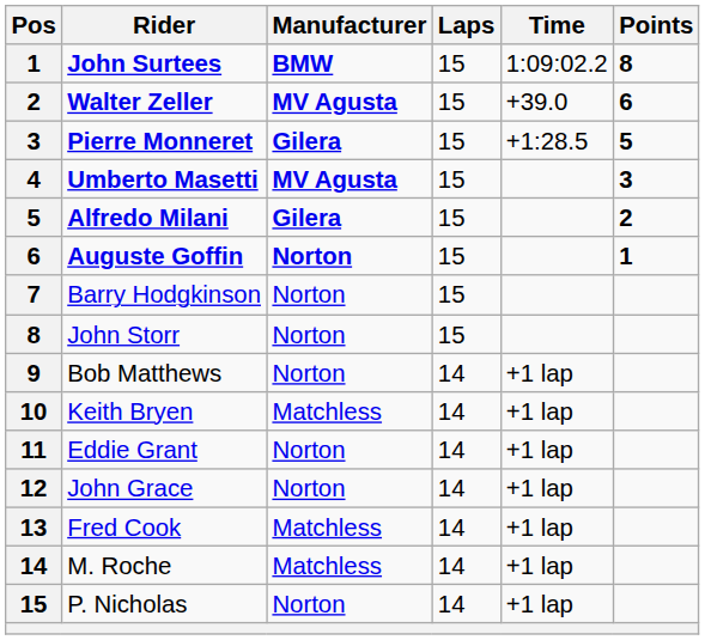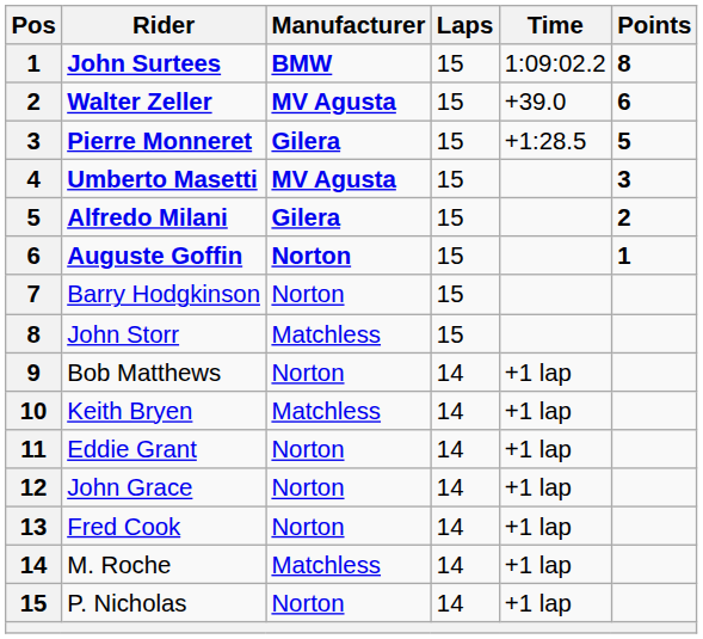John Storr | Manufacturer: Norton -> Matchless
Fred Cook | Manufacturer: Matchless -> Norton
